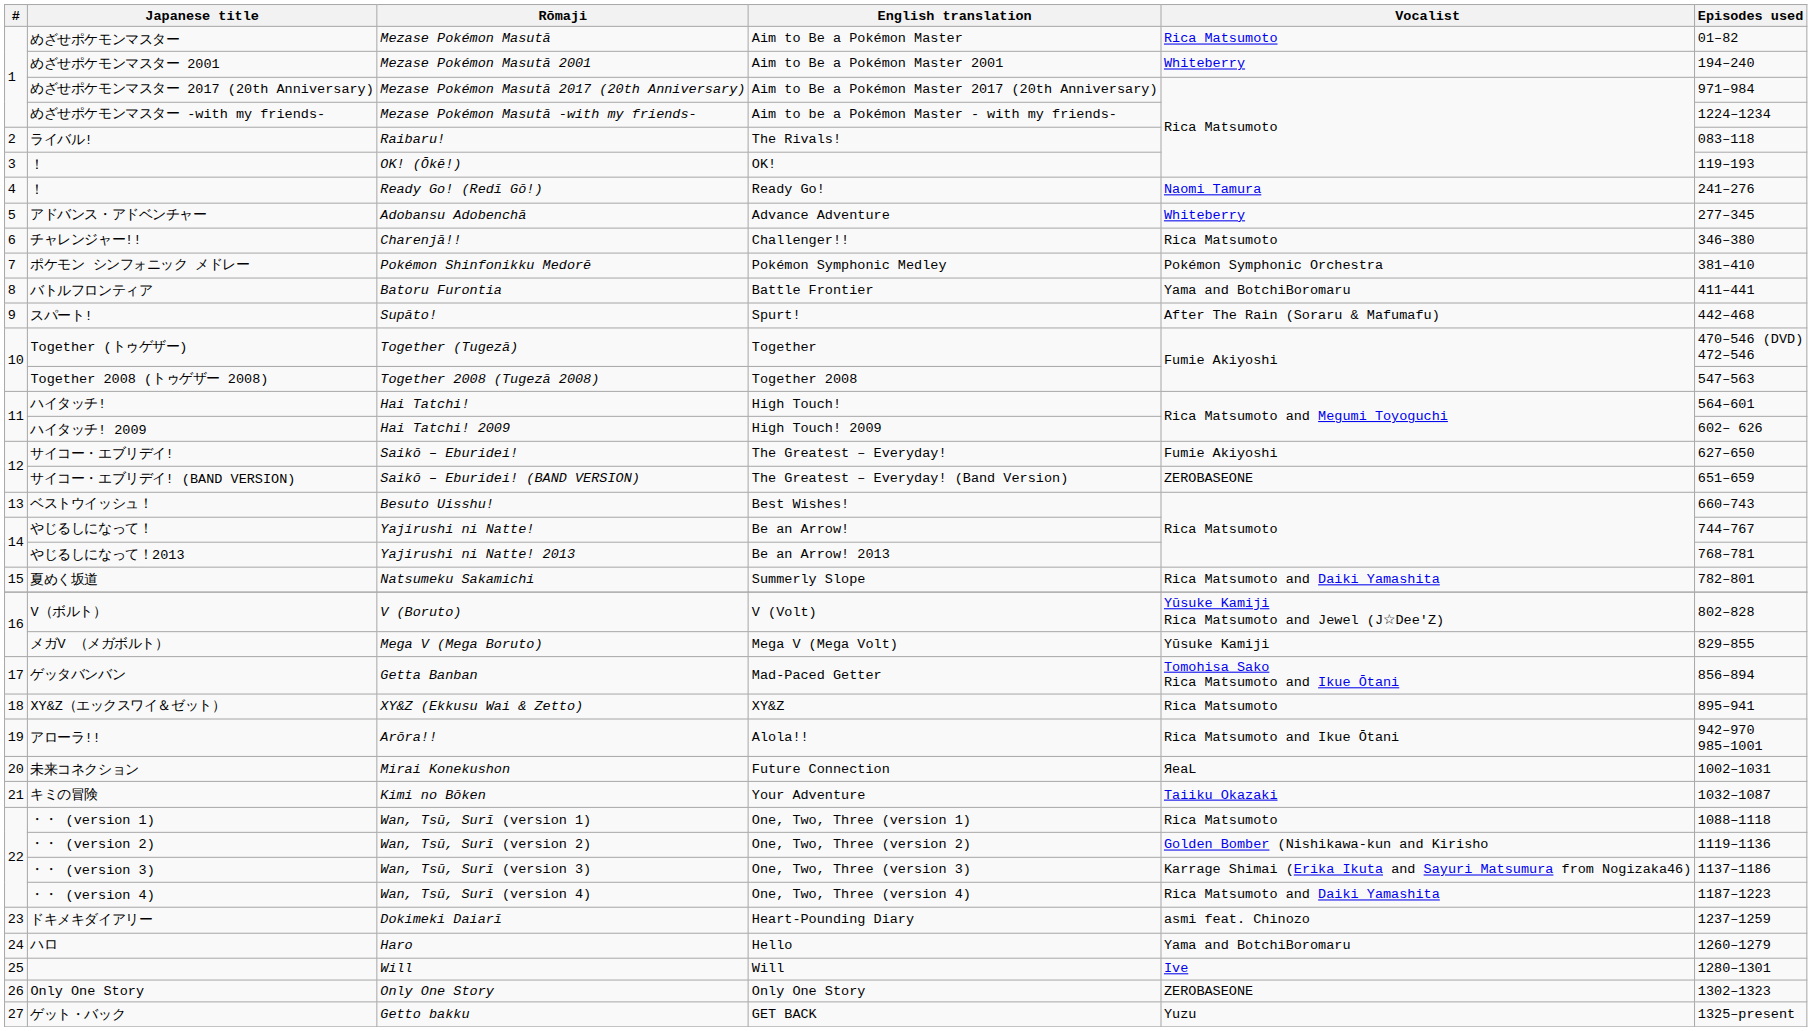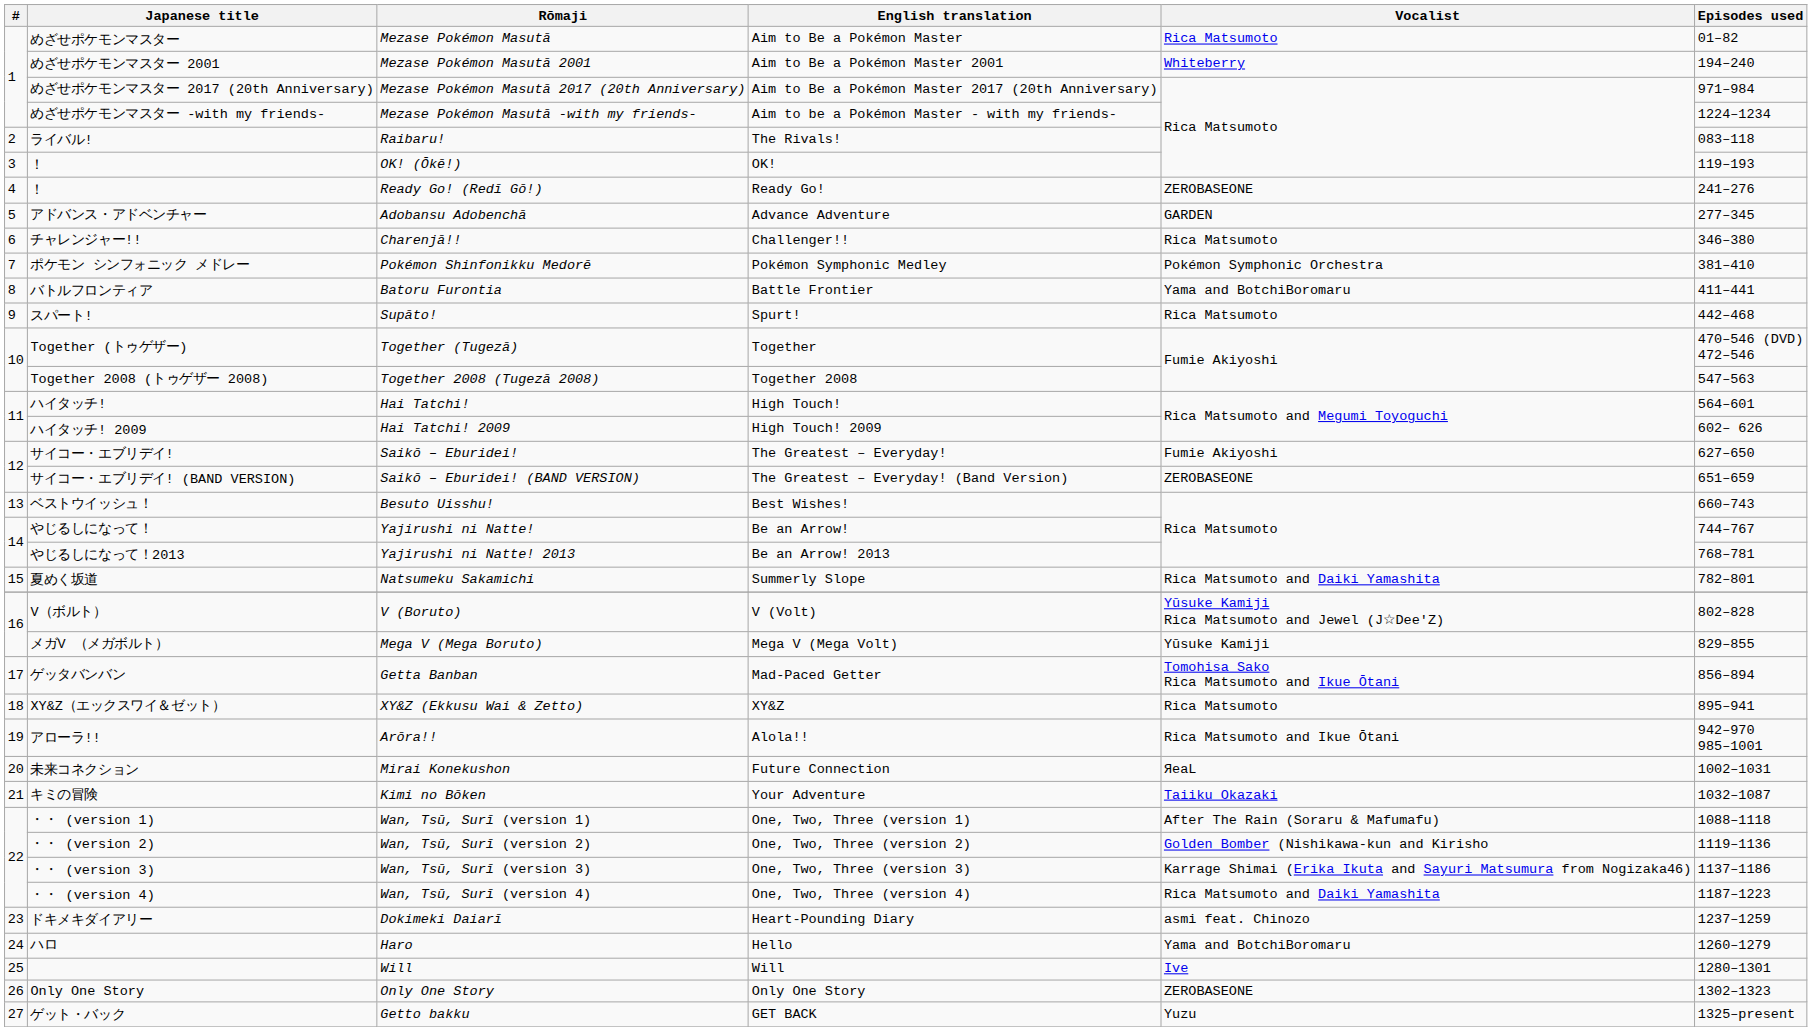Ready Go! (Redī Gō!) | Vocalist: Naomi Tamura -> ZEROBASEONE
Adobansu Adobenchā | Vocalist: Whiteberry -> GARDEN
Supāto! | Vocalist: After The Rain (Soraru & Mafumafu) -> Rica Matsumoto
Wan, Tsū, Surī (version 1) | Vocalist: Rica Matsumoto -> After The Rain (Soraru & Mafumafu)
